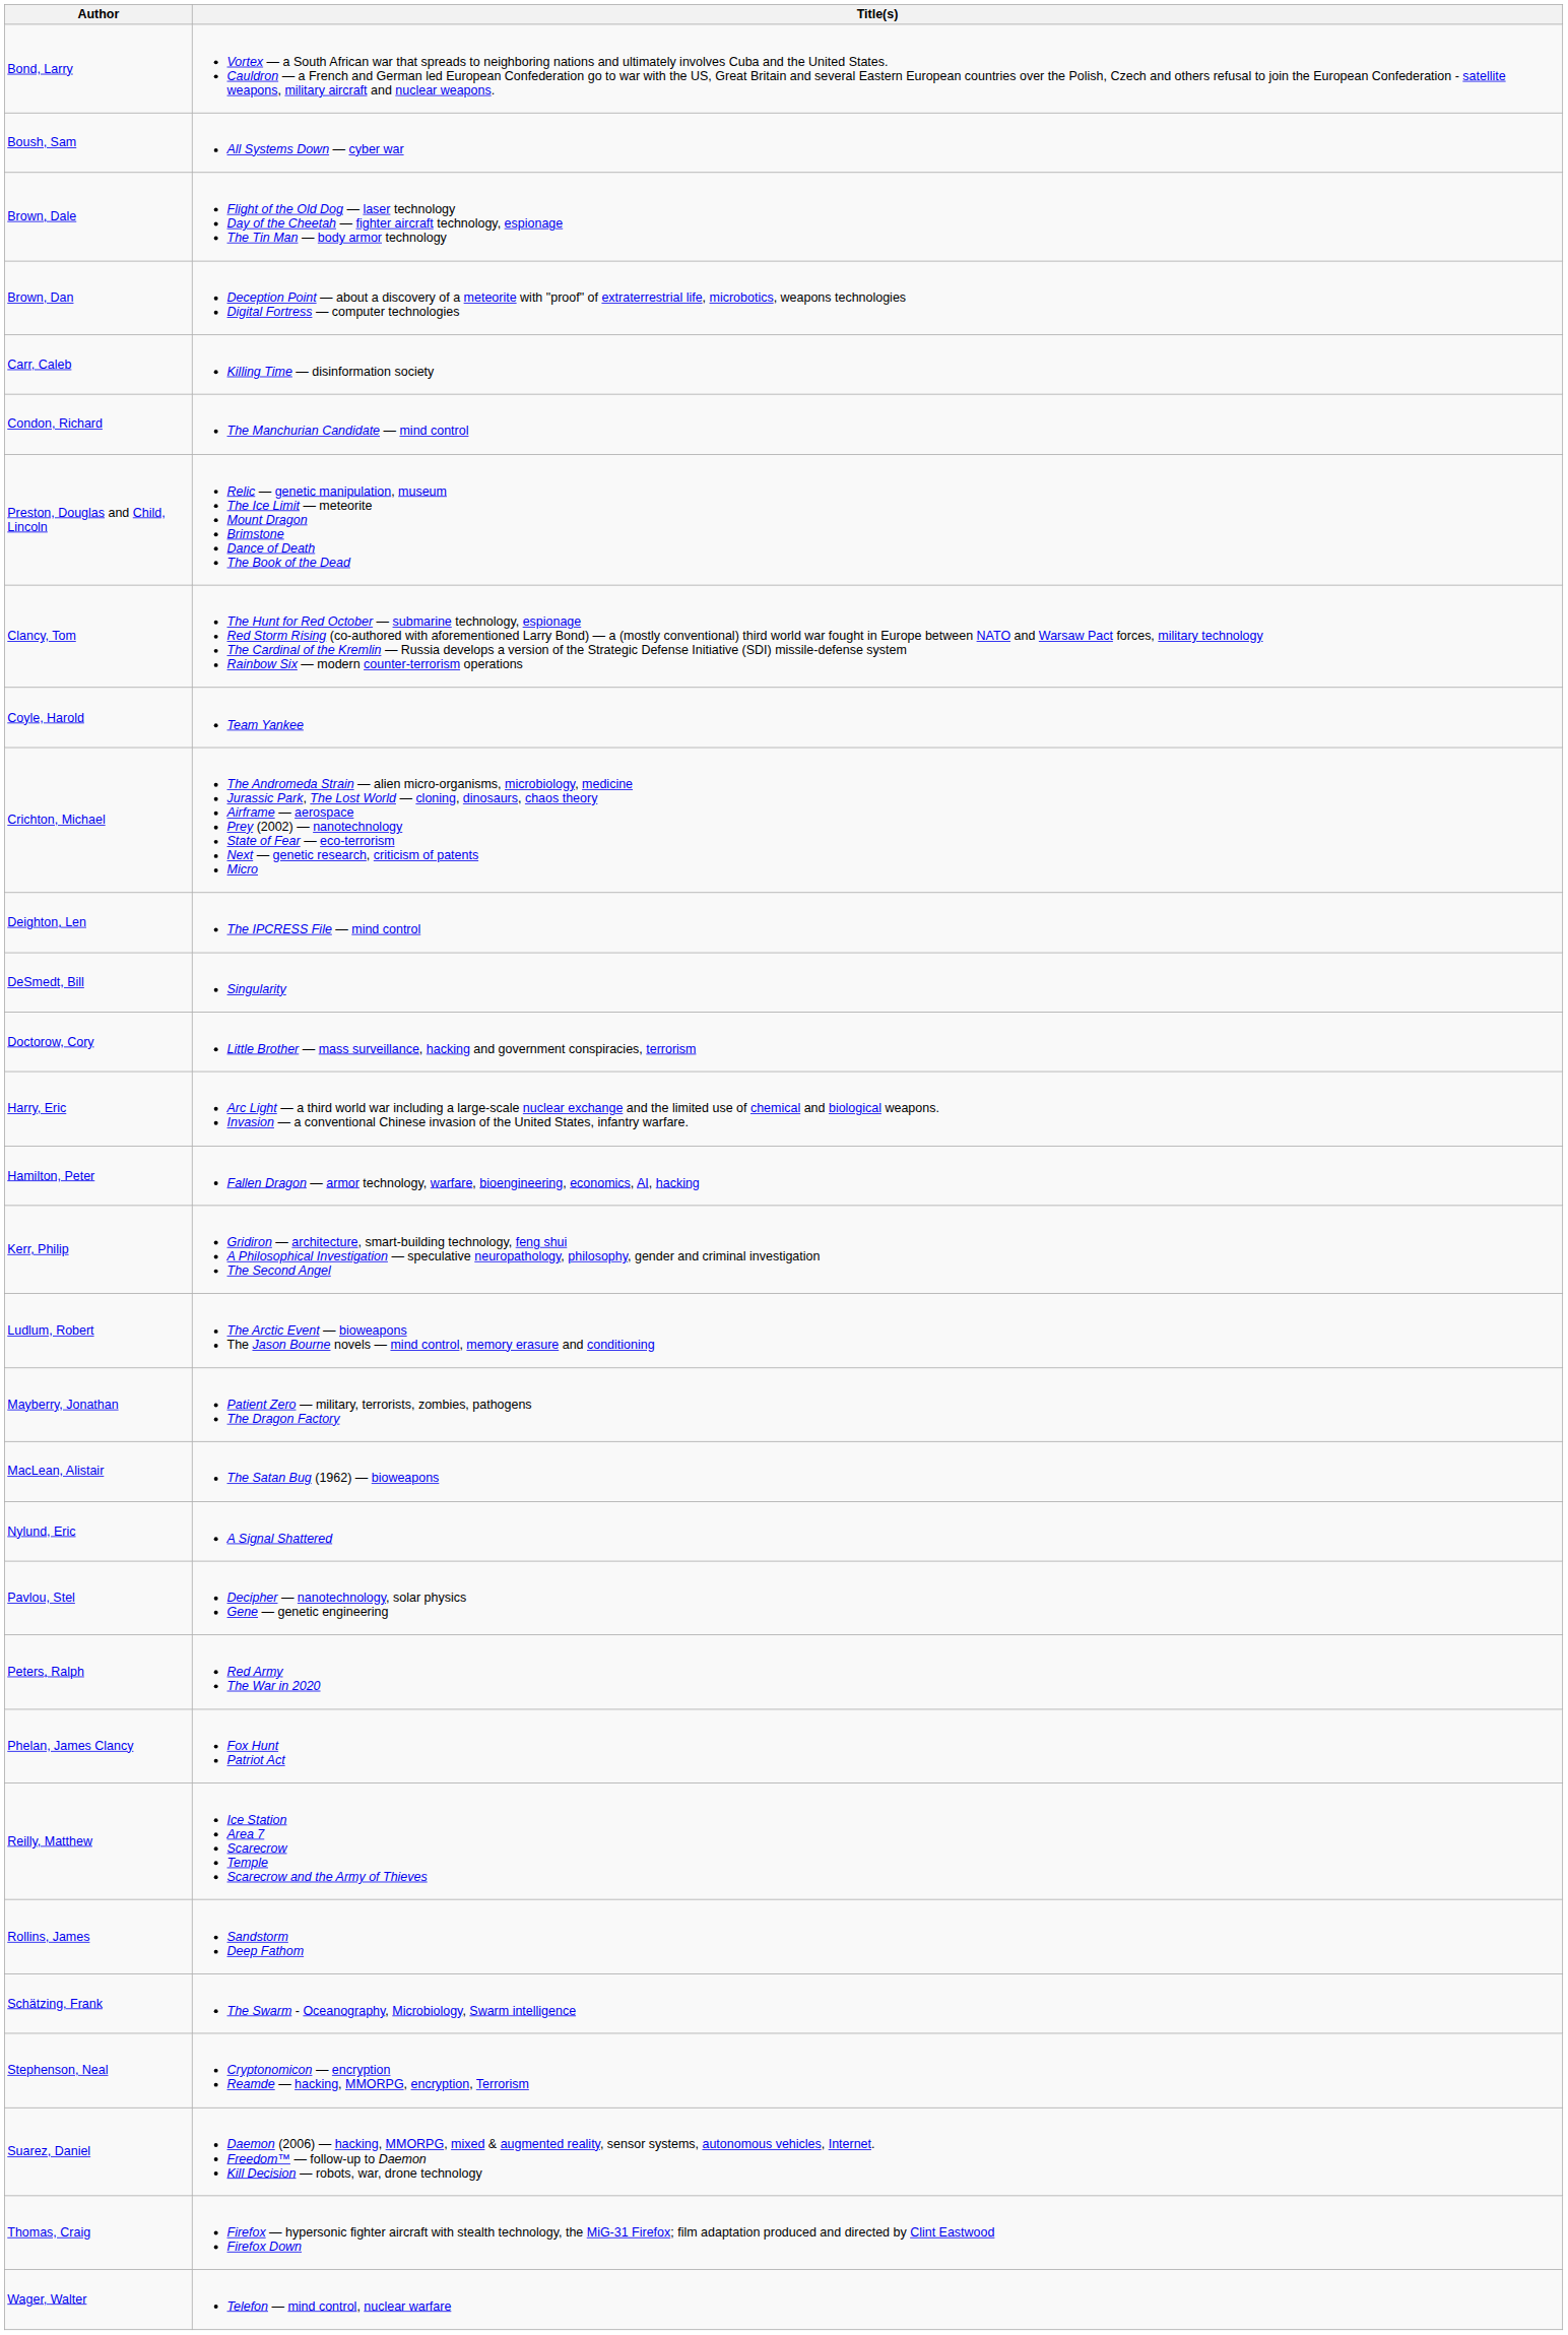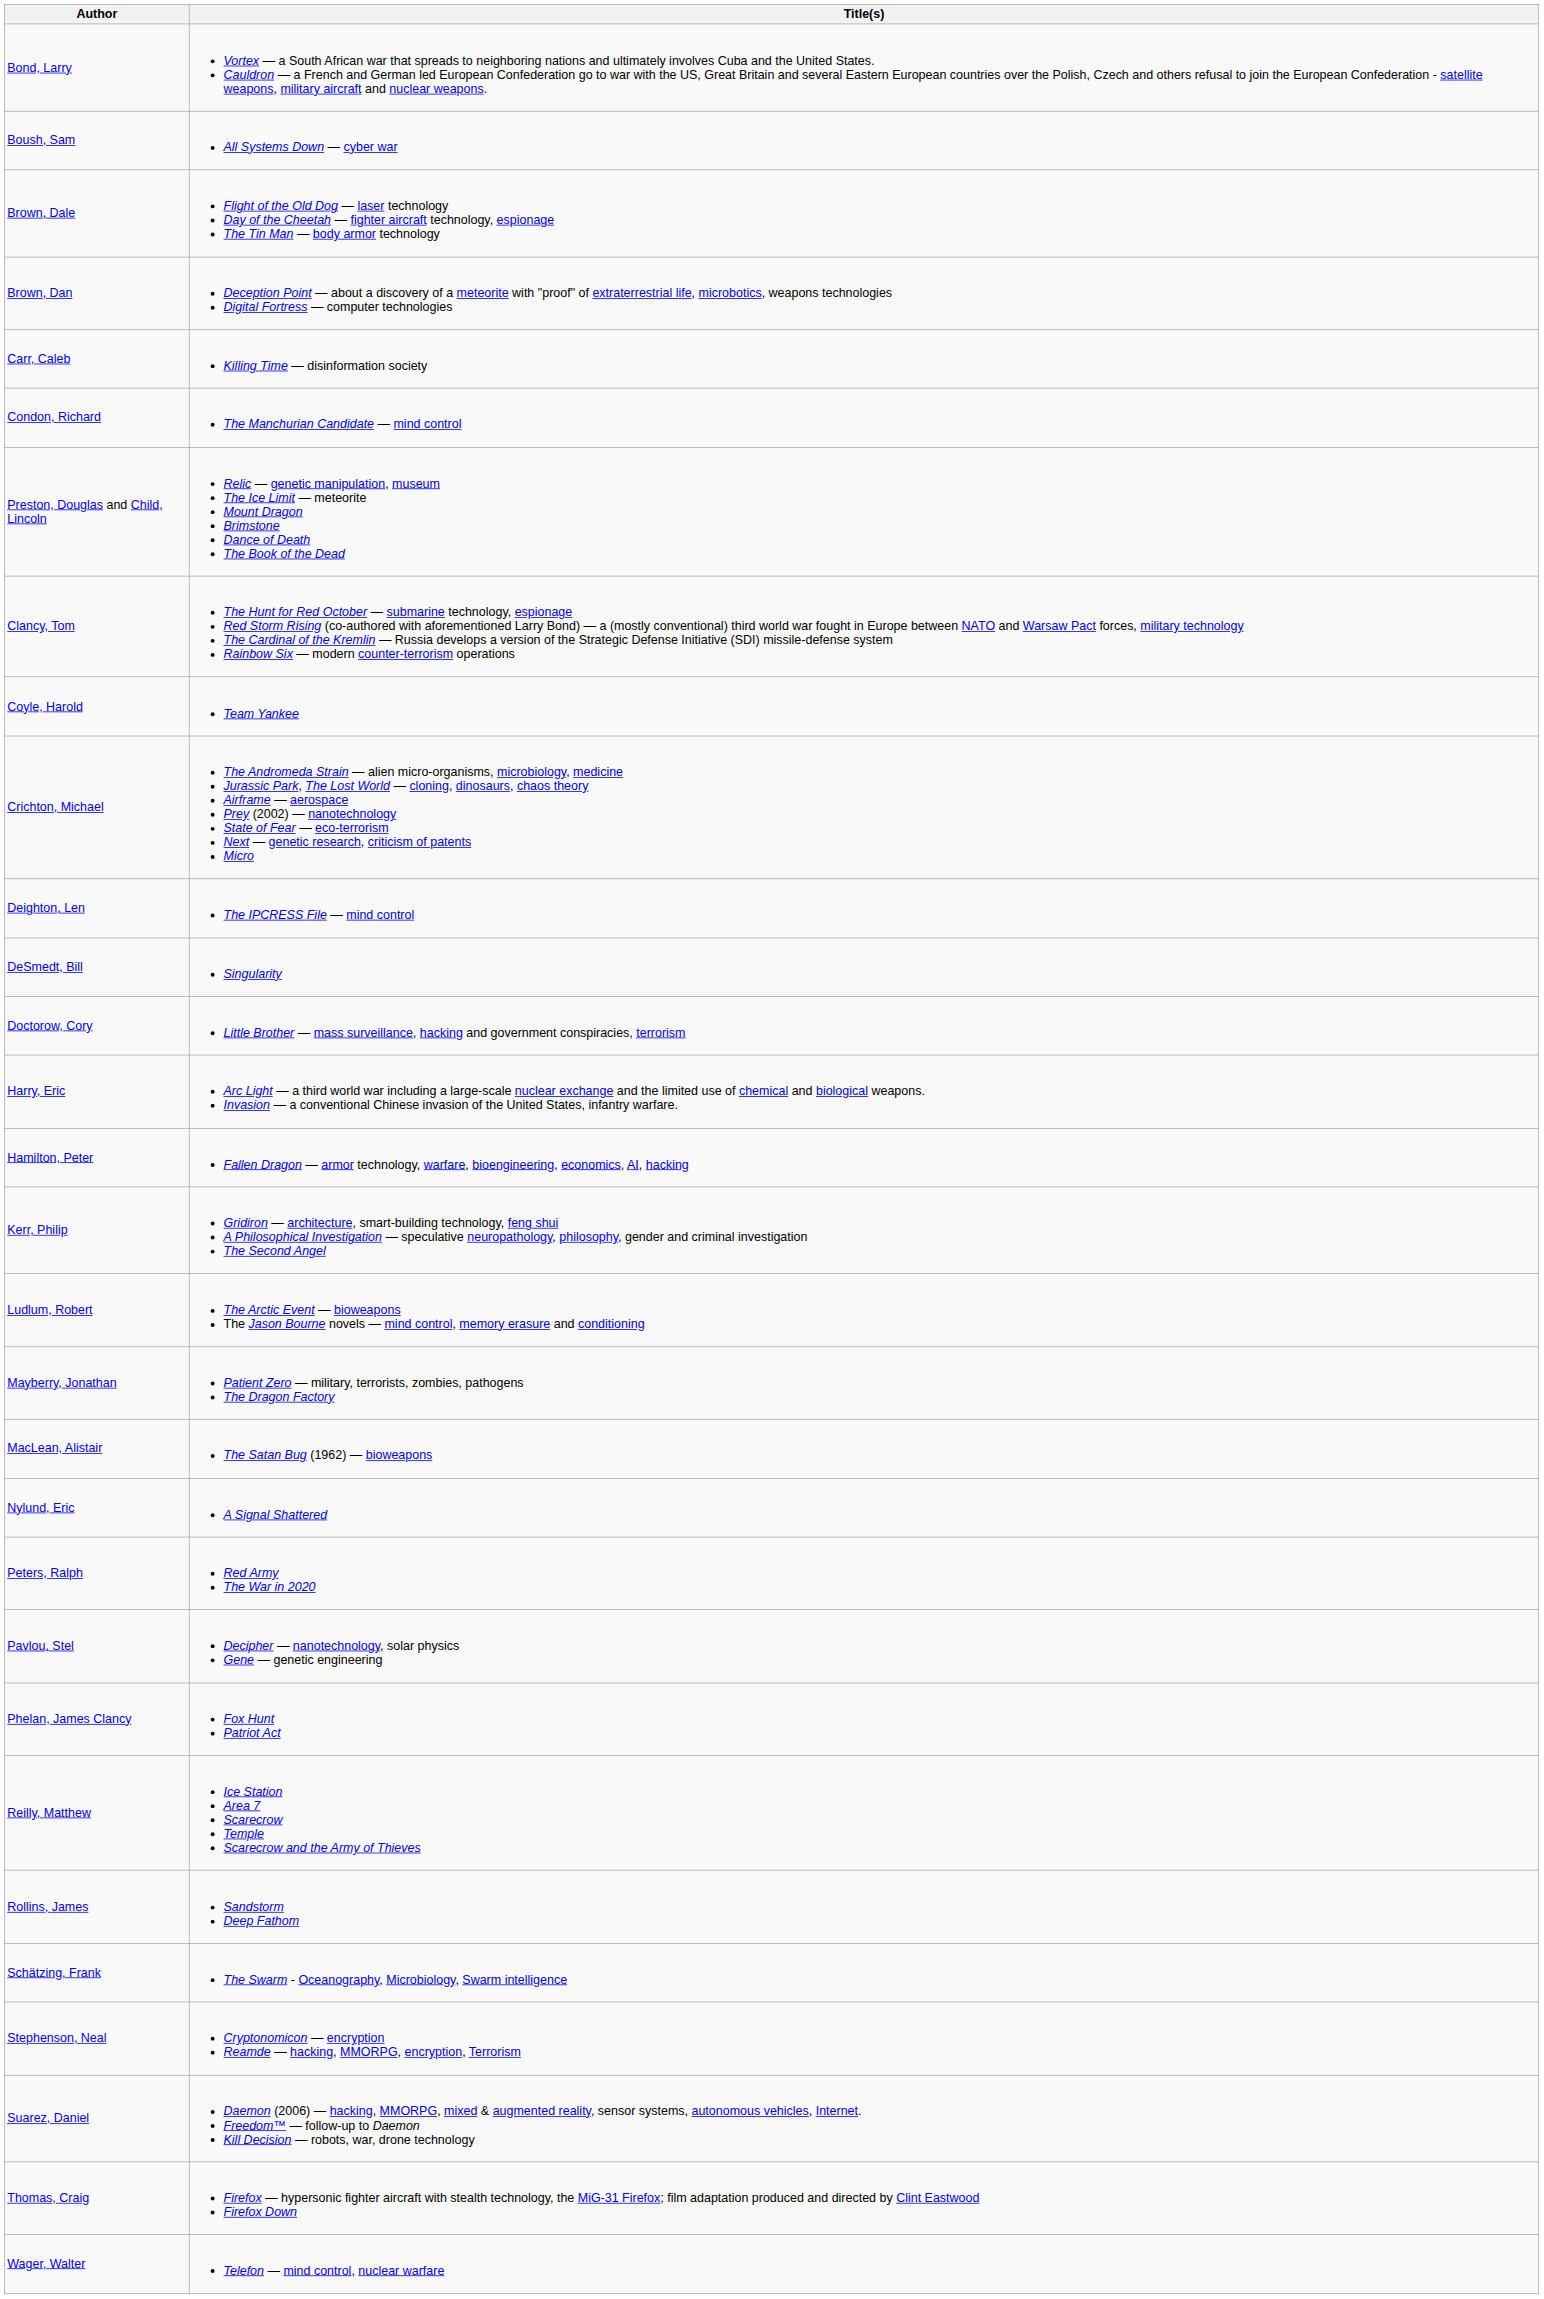rows swapped: Pavlou, Stel <-> Peters, Ralph
